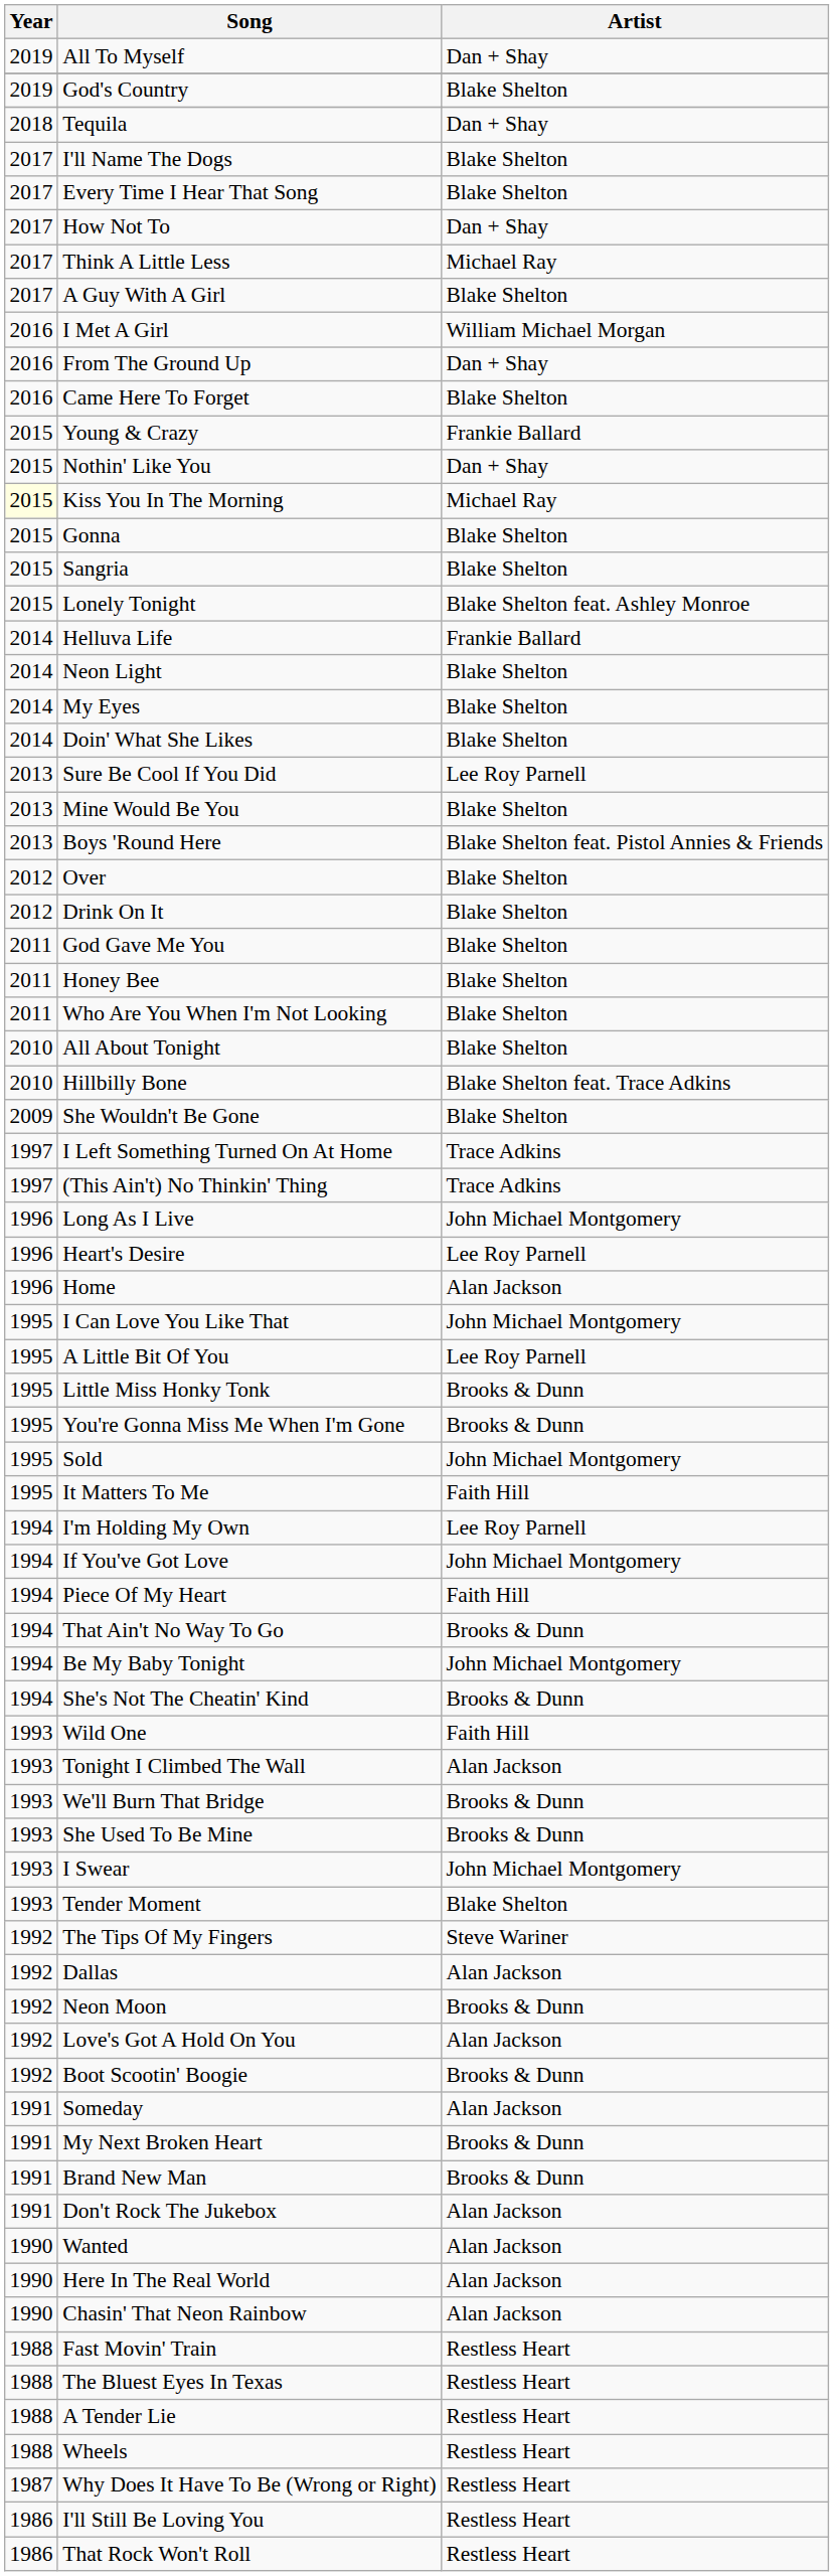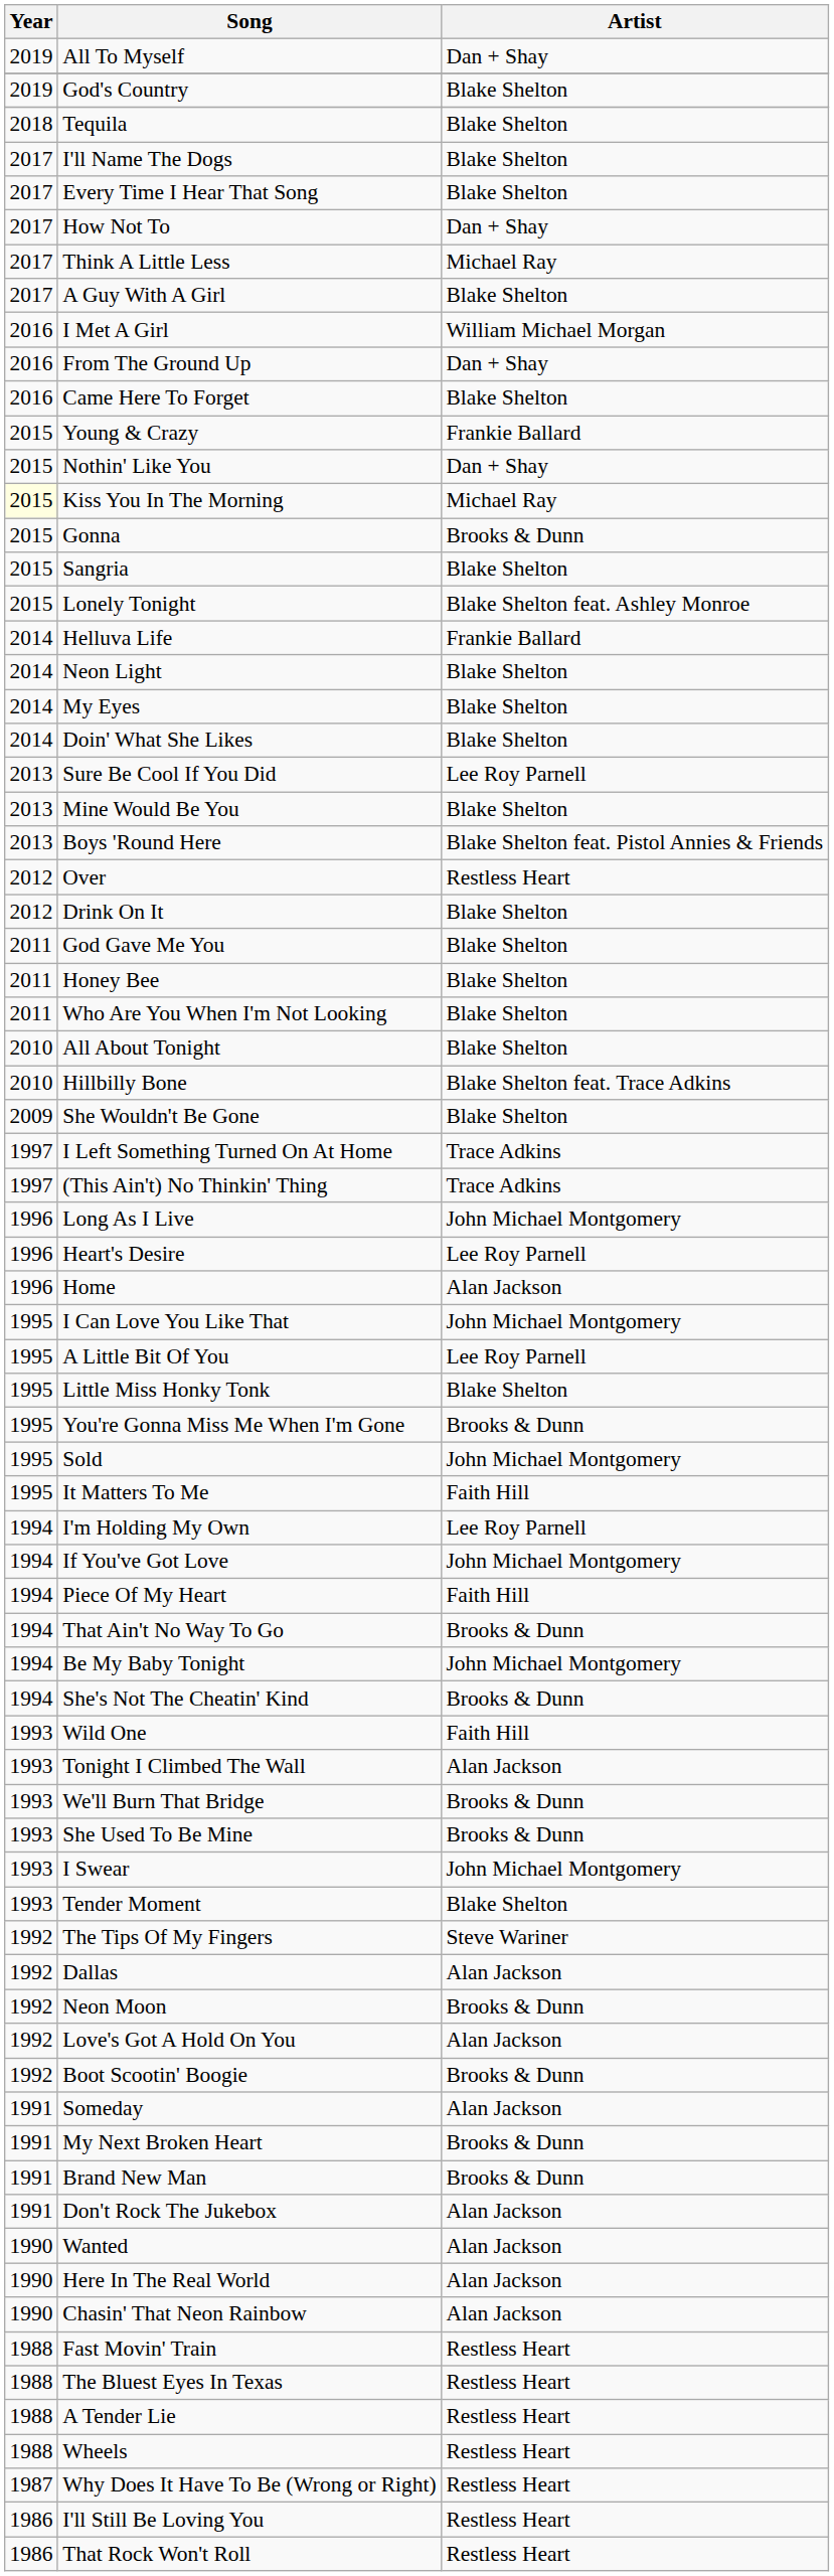Tequila | Artist: Dan + Shay -> Blake Shelton
Gonna | Artist: Blake Shelton -> Brooks & Dunn
Over | Artist: Blake Shelton -> Restless Heart
Little Miss Honky Tonk | Artist: Brooks & Dunn -> Blake Shelton
